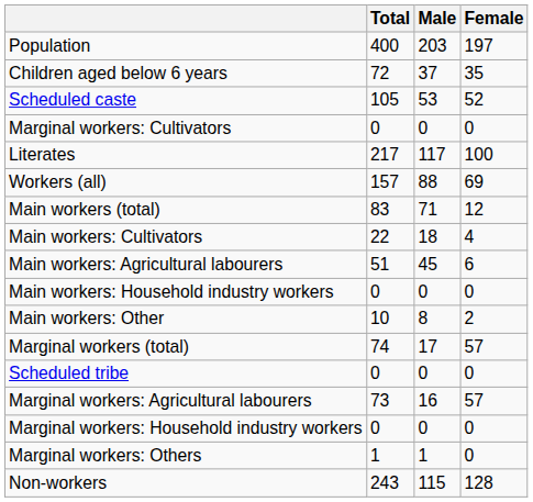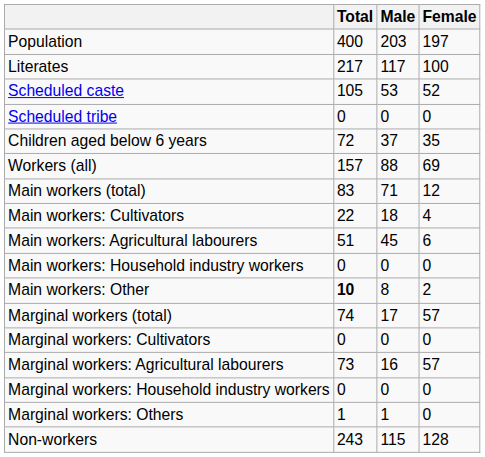rows swapped: Children aged below 6 years <-> Literates
rows swapped: Scheduled tribe <-> Marginal workers: Cultivators
Main workers: Other | Total: normal -> bold
